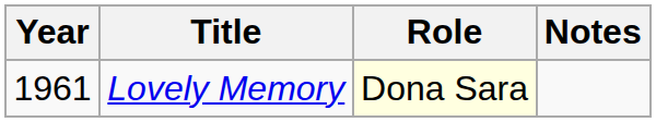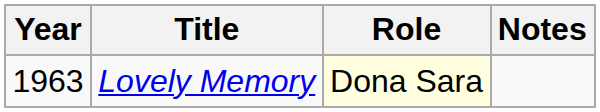Lovely Memory | Year: 1961 -> 1963
